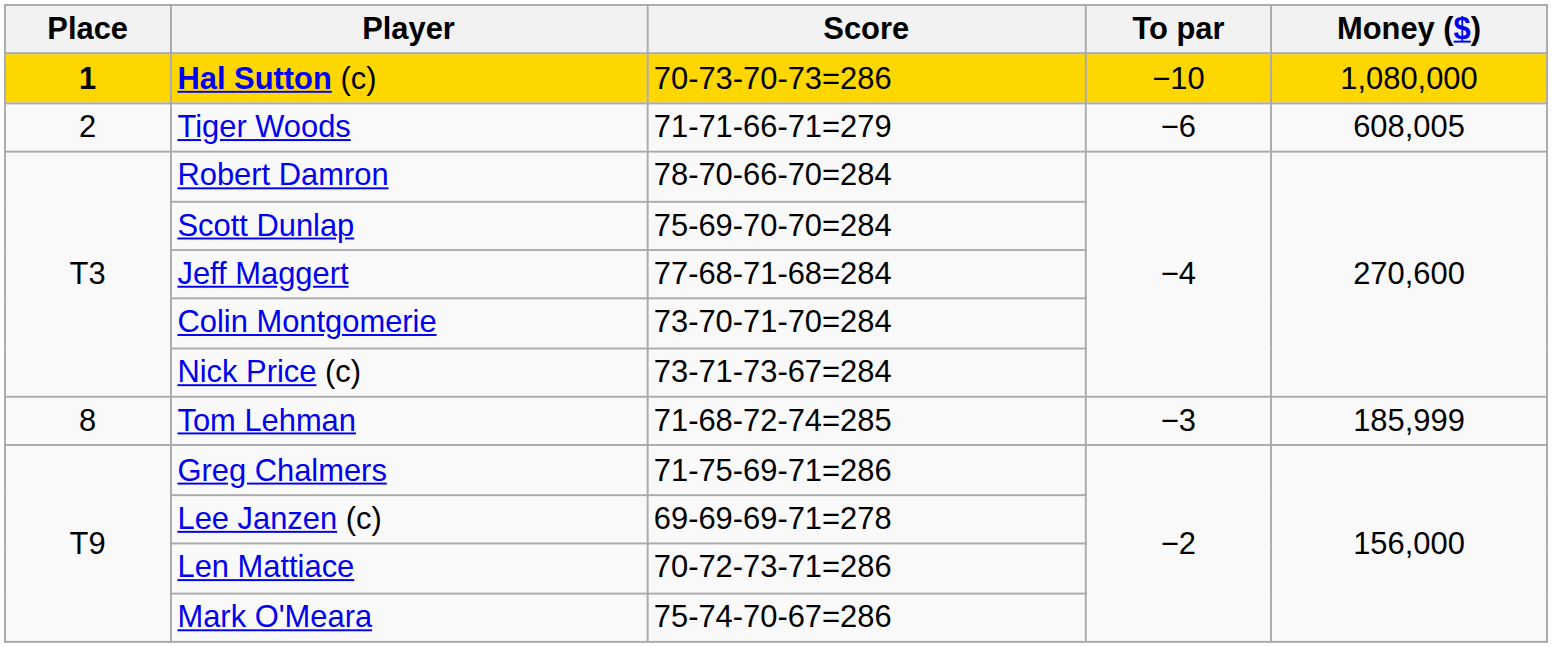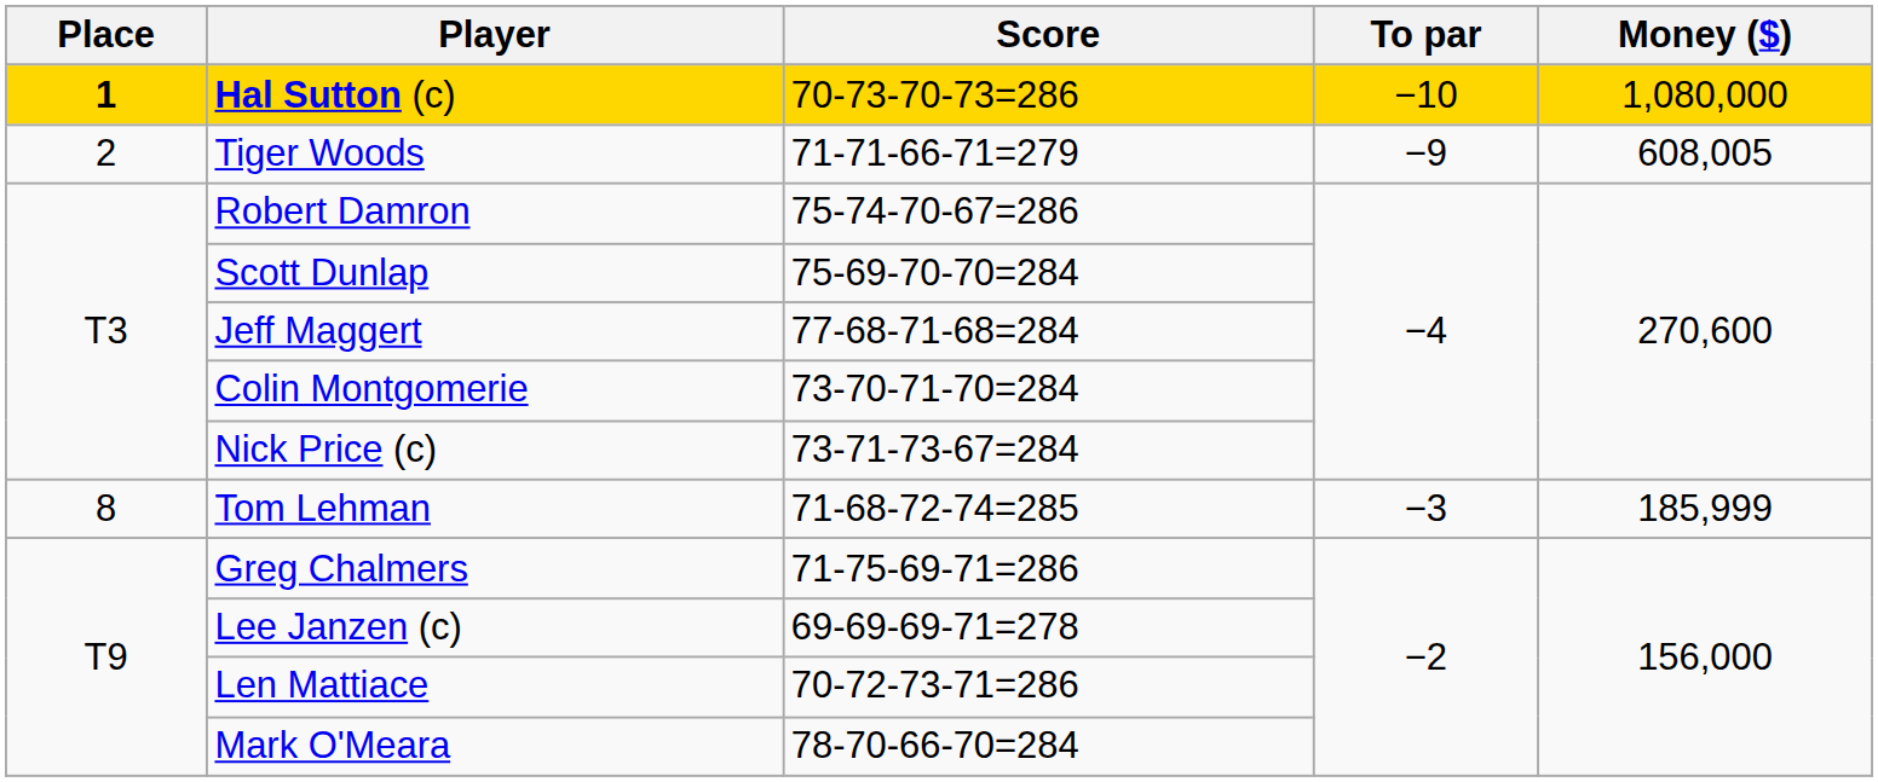Tiger Woods | To par: −6 -> −9
Robert Damron | Score: 78-70-66-70=284 -> 75-74-70-67=286
Mark O'Meara | Score: 75-74-70-67=286 -> 78-70-66-70=284
